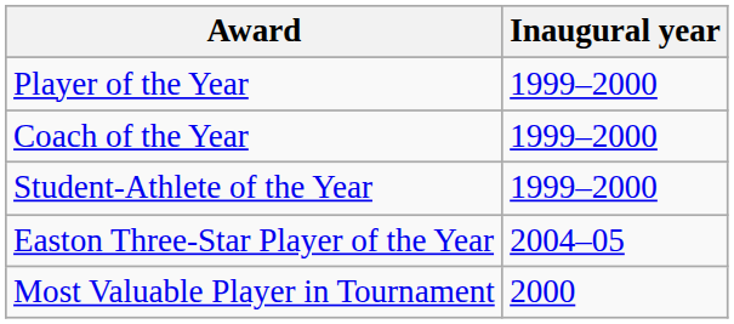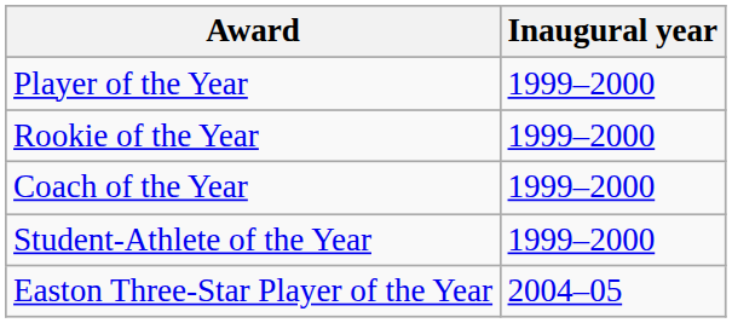+ row: Rookie of the Year | 1999–2000
- row: Most Valuable Player in Tournament | 2000
